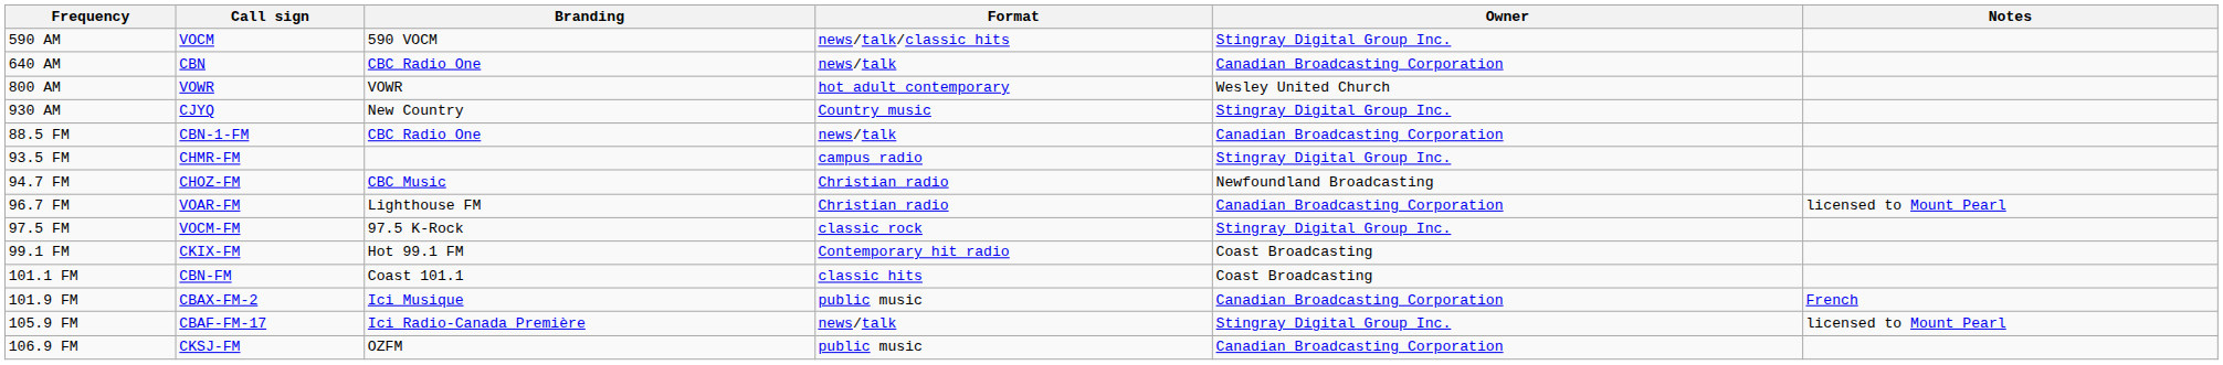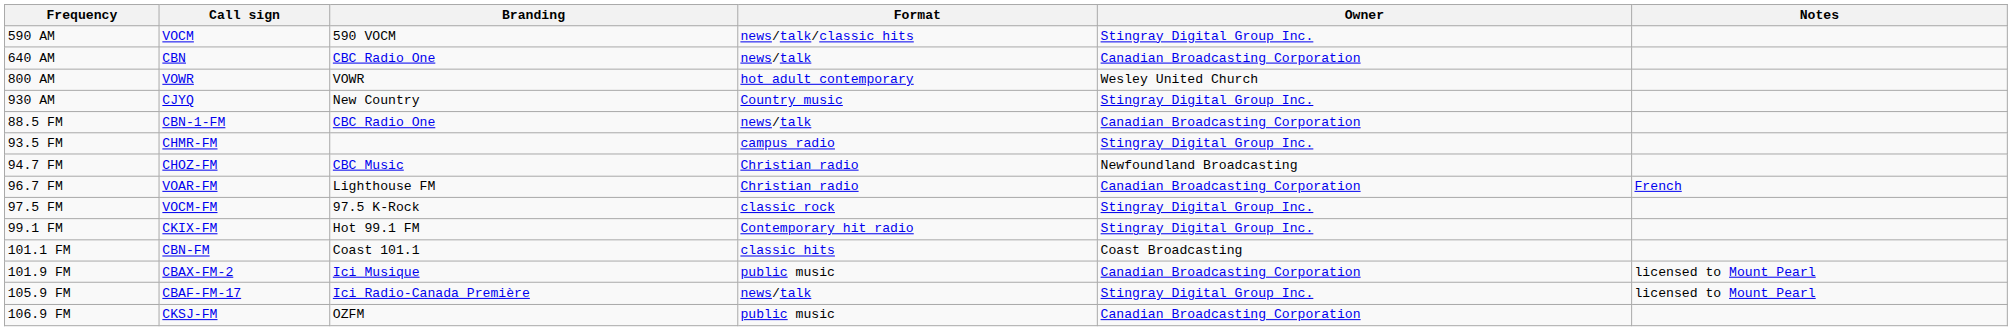96.7 FM | Notes: licensed to Mount Pearl -> French
99.1 FM | Owner: Coast Broadcasting -> Stingray Digital Group Inc.
101.9 FM | Notes: French -> licensed to Mount Pearl
